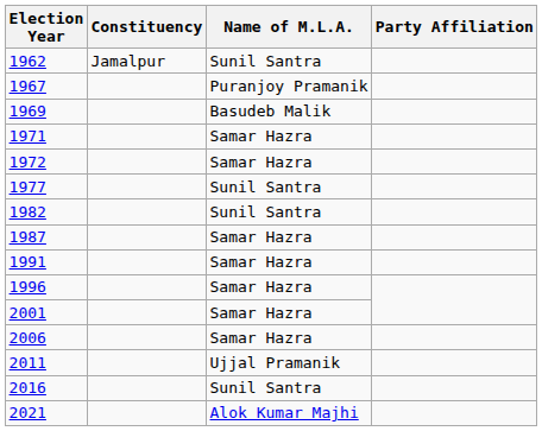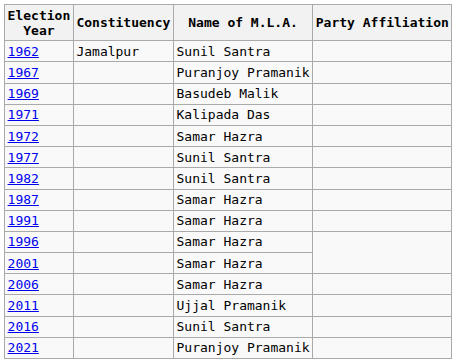1971 | Name of M.L.A.: Samar Hazra -> Kalipada Das
2021 | Name of M.L.A.: Alok Kumar Majhi -> Puranjoy Pramanik
